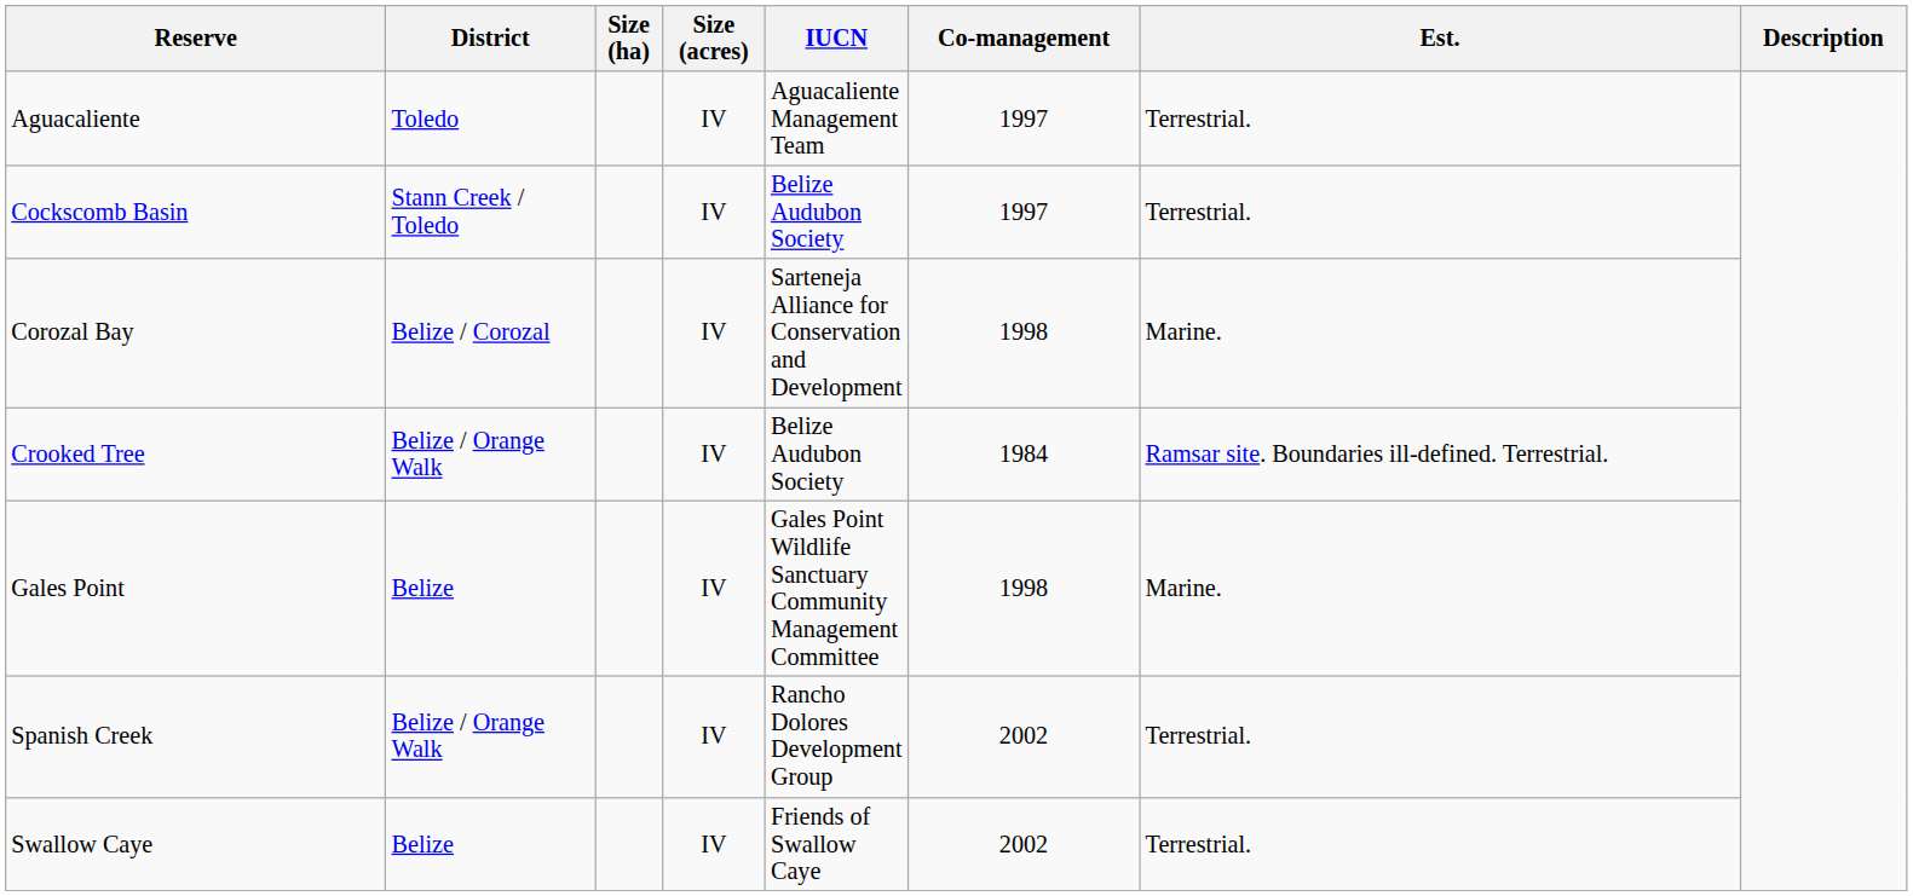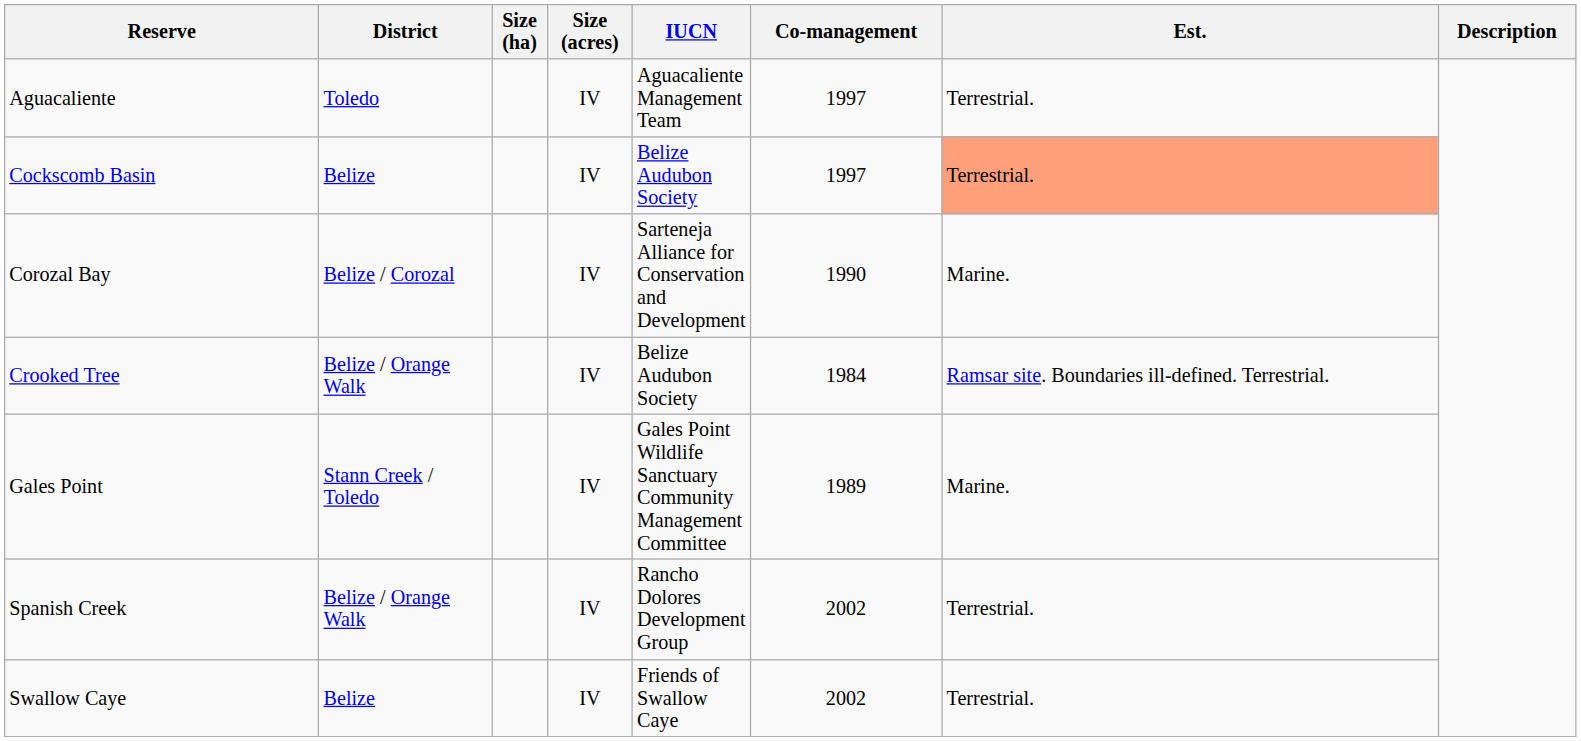Cockscomb Basin | District: Stann Creek / Toledo -> Belize
Cockscomb Basin | Est.: no background -> lightsalmon background
Corozal Bay | Co-management: 1998 -> 1990
Gales Point | District: Belize -> Stann Creek / Toledo
Gales Point | Co-management: 1998 -> 1989
